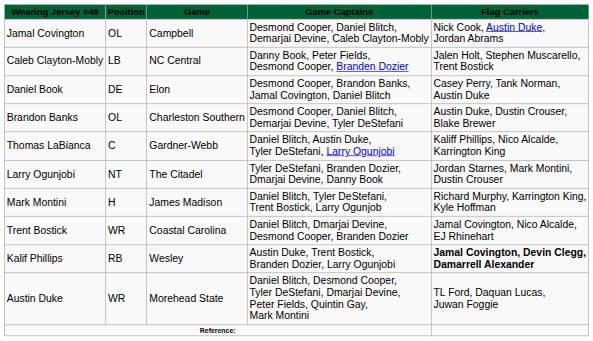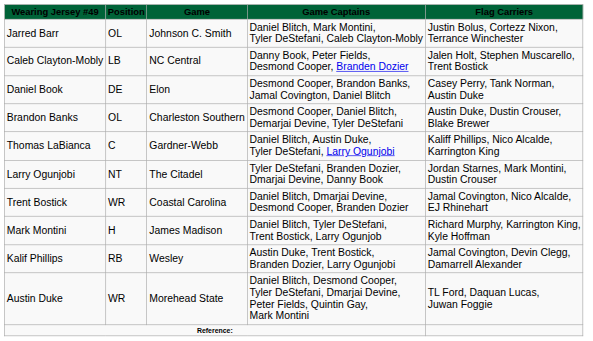- row: Jamal Covington | OL | Campbell | Desmond Cooper, Daniel Blitch, Demarjai Devine, Caleb Clayton-Mobly | Nick Cook, Austin Duke, Jordan Abrams
+ row: Jarred Barr | OL | Johnson C. Smith | Daniel Blitch, Mark Montini, Tyler DeStefani, Caleb Clayton-Mobly | Justin Bolus, Cortezz Nixon, Terrance Winchester
rows swapped: Mark Montini <-> Trent Bostick
Kalif Phillips | column 5: bold -> normal
